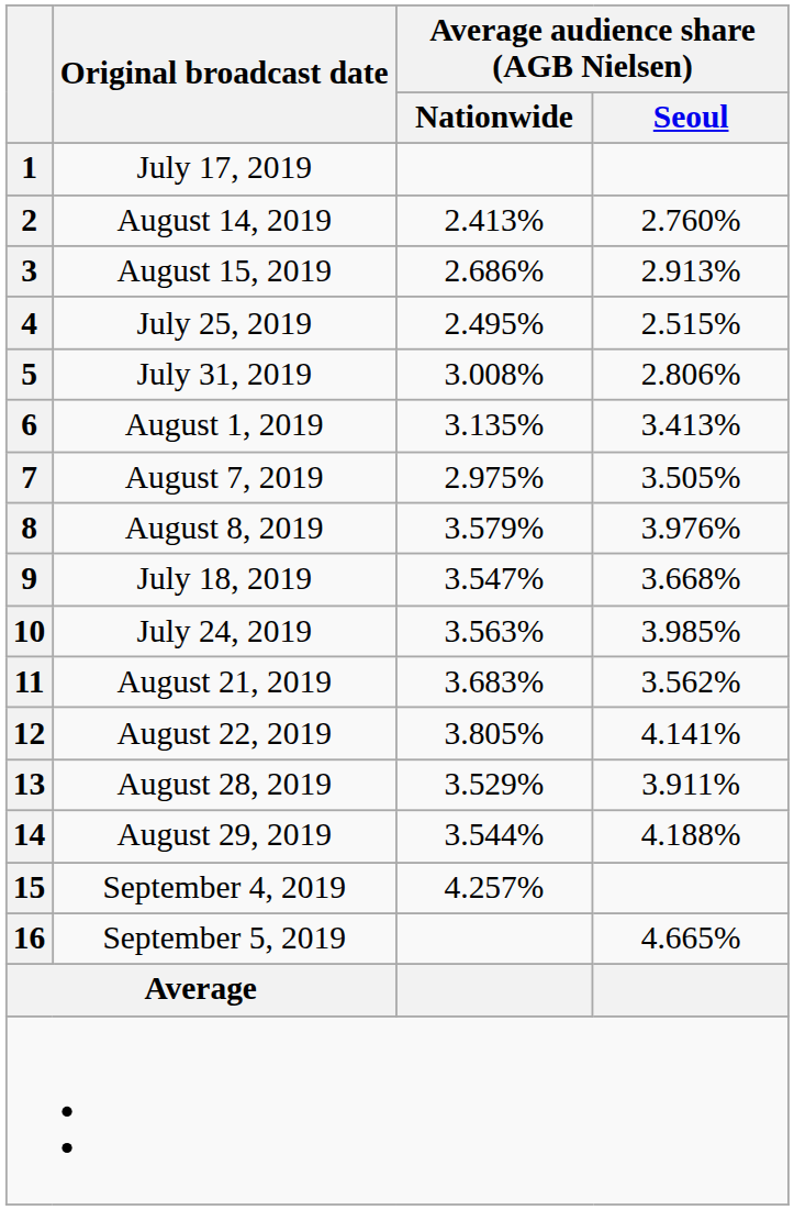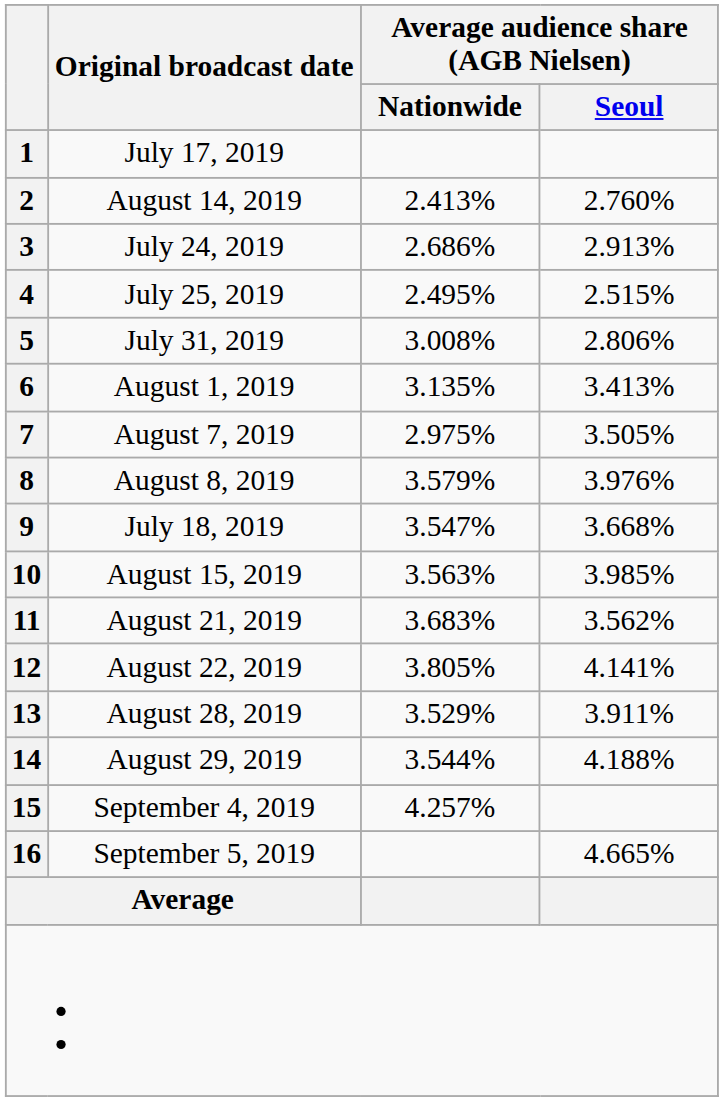3 | Original broadcast date: August 15, 2019 -> July 24, 2019
10 | Original broadcast date: July 24, 2019 -> August 15, 2019
